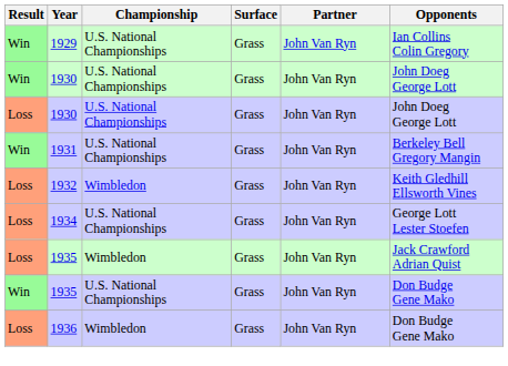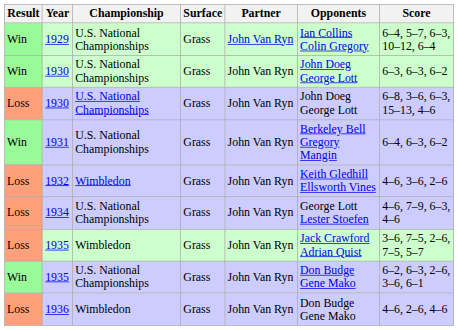+ column: Score | 6–4, 5–7, 6–3, 10–12, 6–4 | 6–3, 6–3, 6–2 | 6–8, 3–6, 6–3, 15–13, 4–6 | 6–4, 6–3, 6–2 | 4–6, 3–6, 2–6 | 4–6, 7–9, 6–3, 4–6 | 3–6, 7–5, 2–6, 7–5, 5–7 | 6–2, 6–3, 2–6, 3–6, 6–1 | 4–6, 2–6, 4–6
